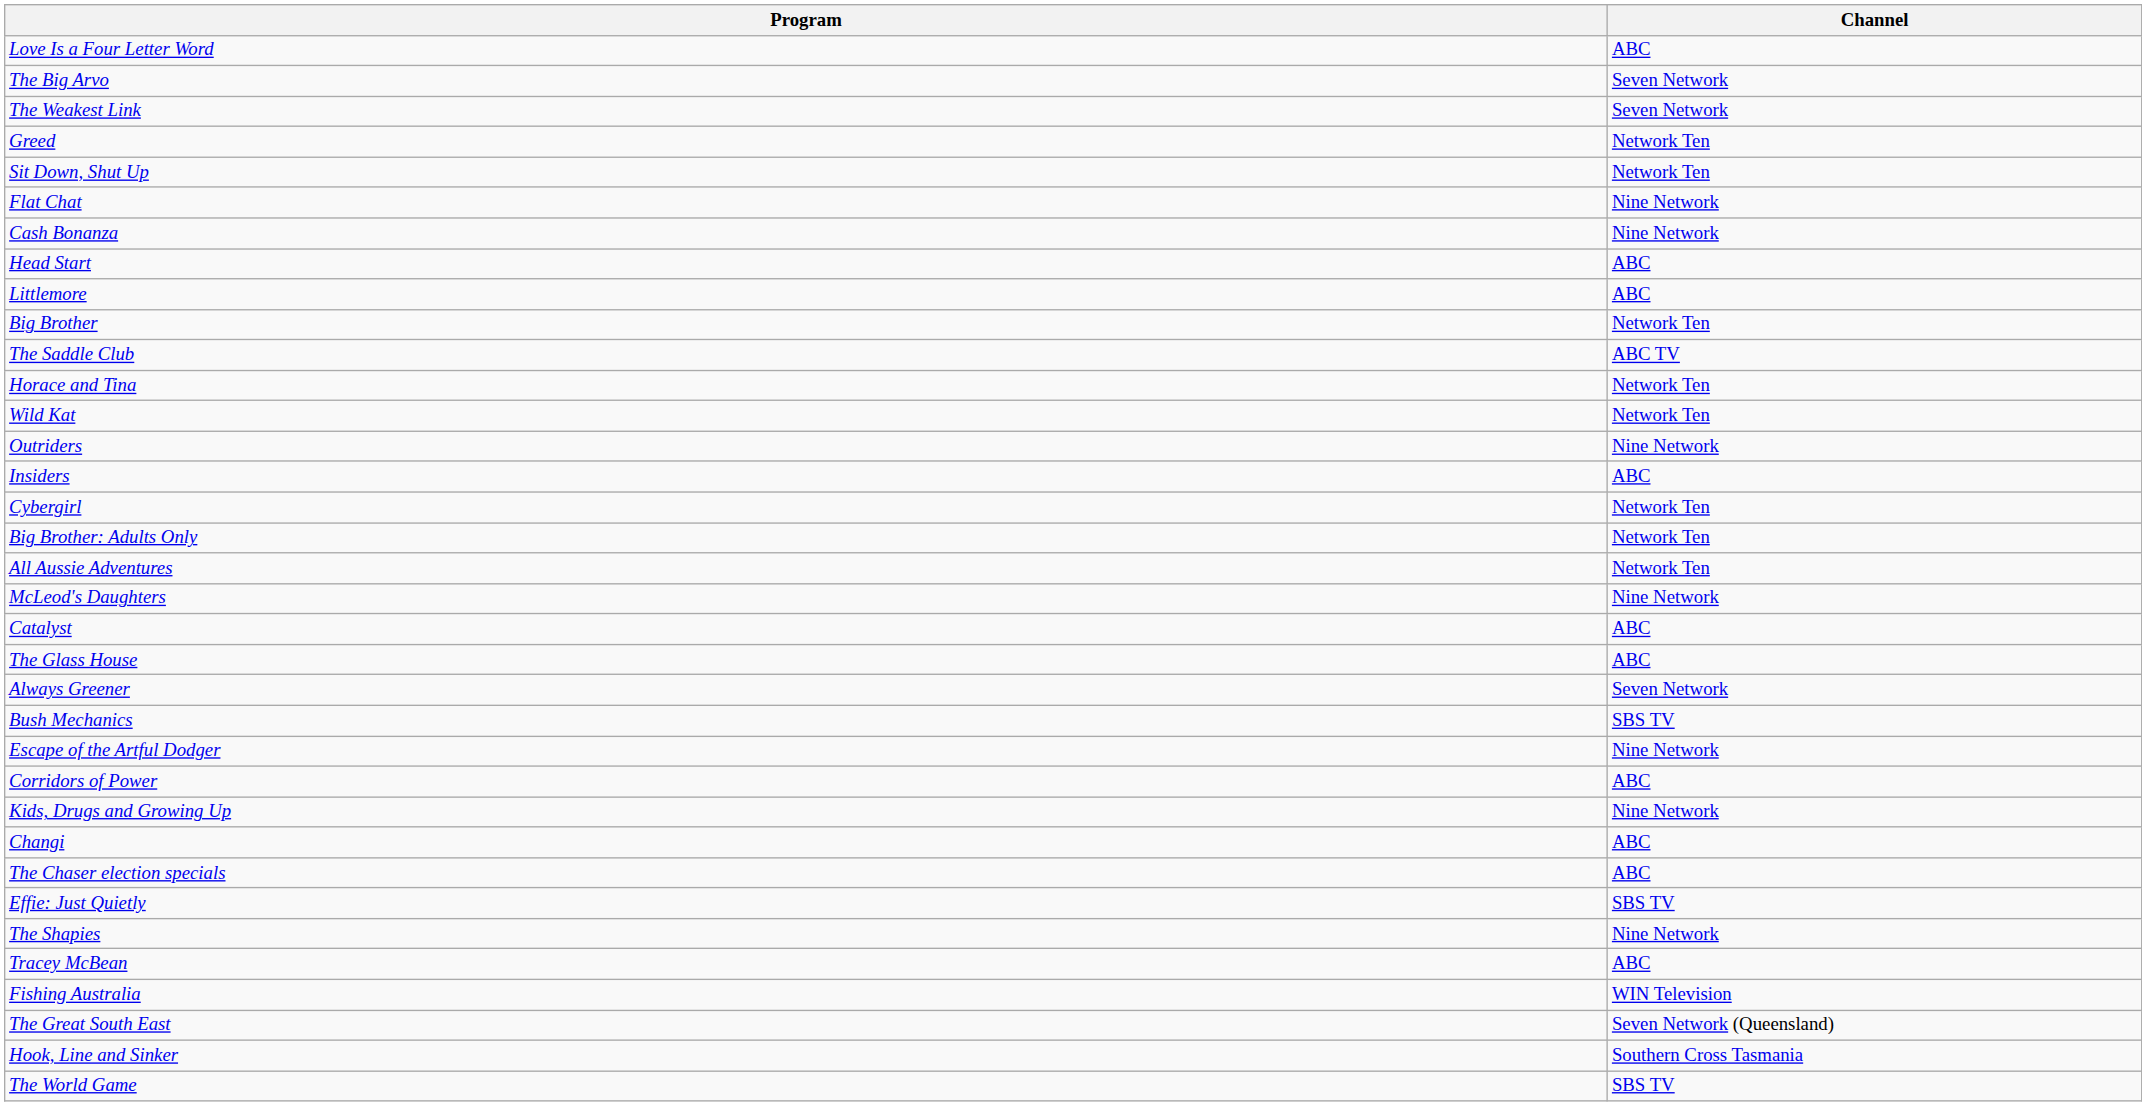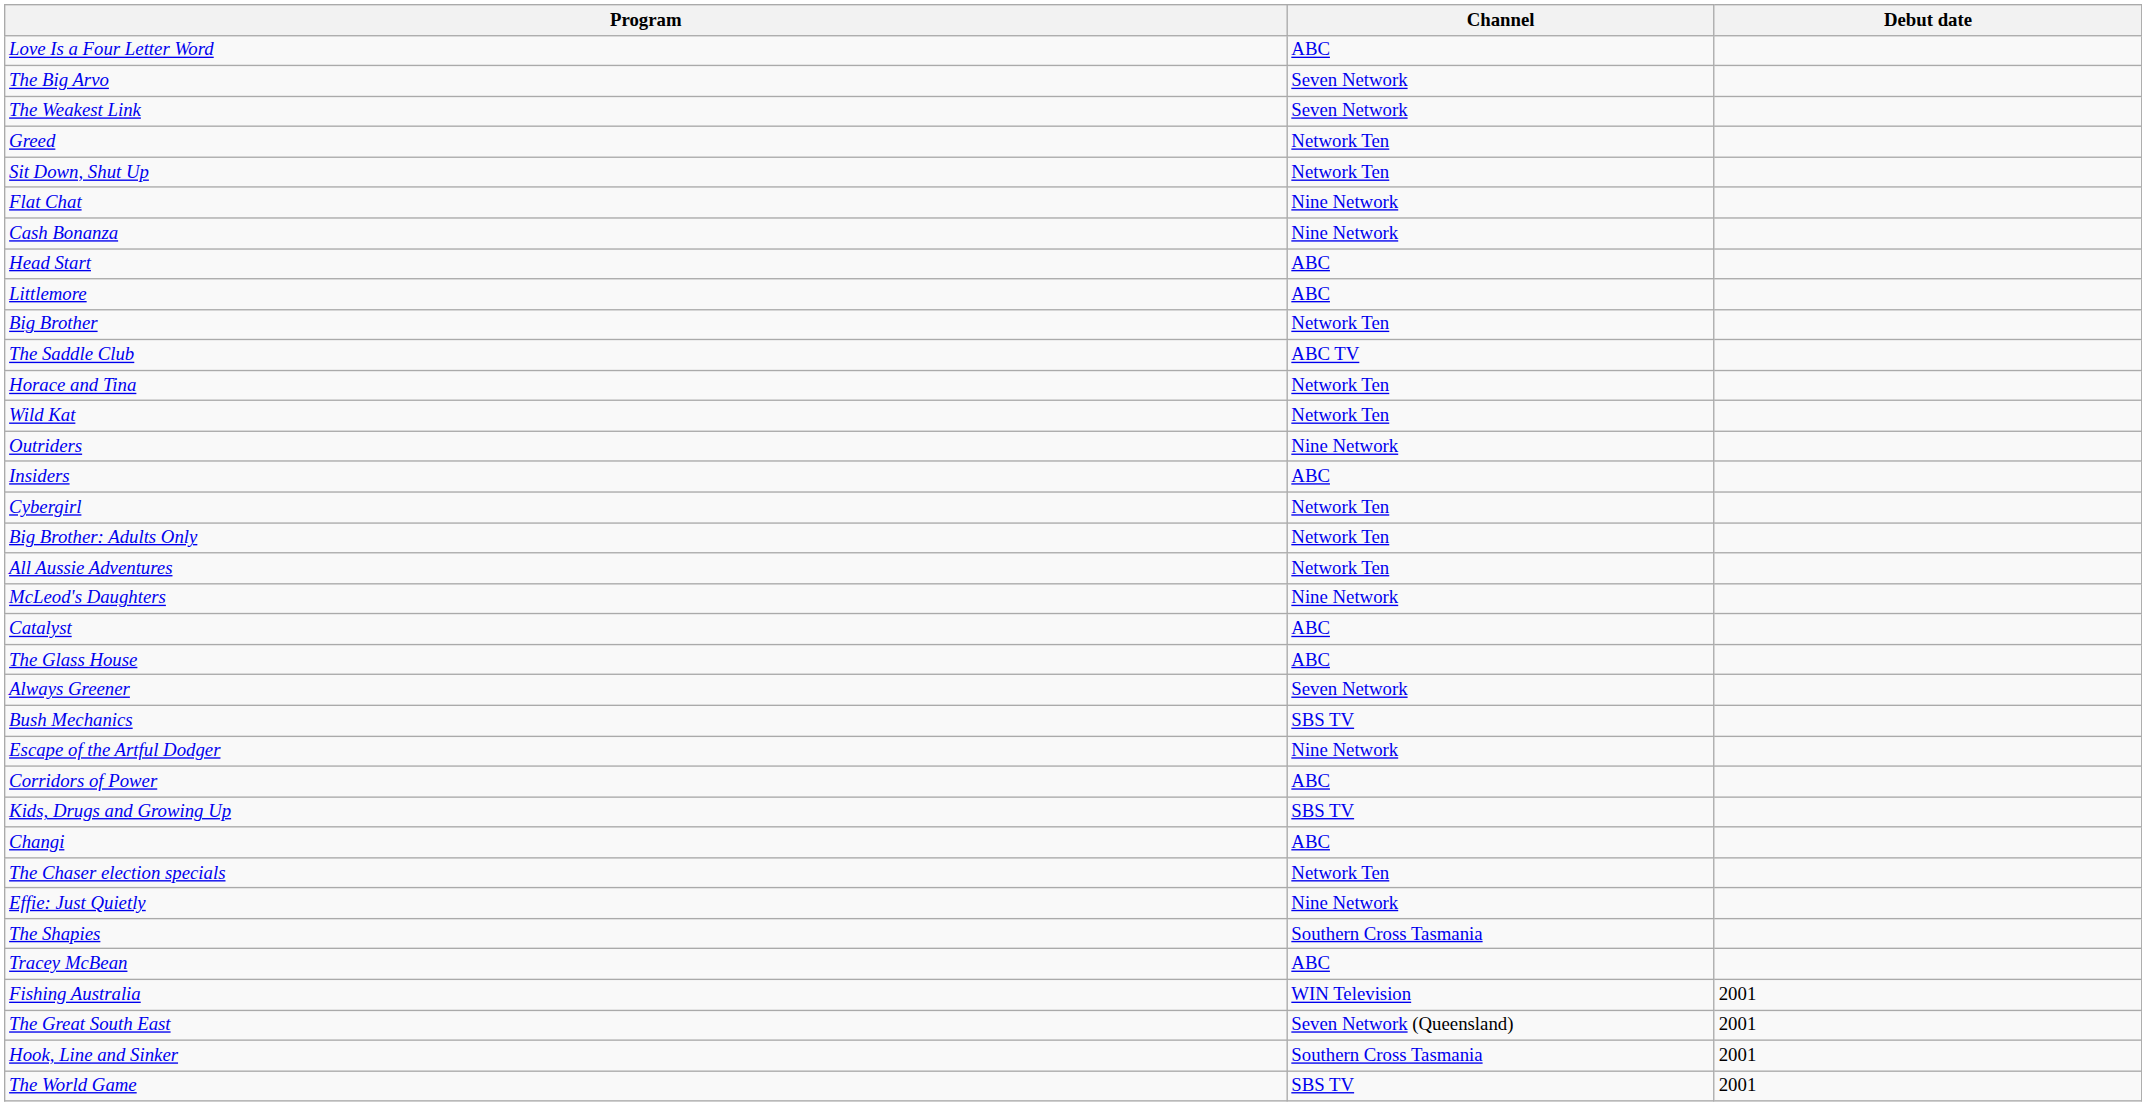+ column: Debut date | 2001 | 2001 | 2001 | 2001
Kids, Drugs and Growing Up | Channel: Nine Network -> SBS TV
The Chaser election specials | Channel: ABC -> Network Ten
Effie: Just Quietly | Channel: SBS TV -> Nine Network
The Shapies | Channel: Nine Network -> Southern Cross Tasmania
